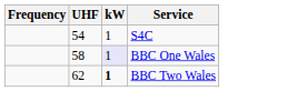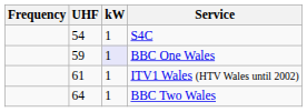BBC One Wales | UHF: 58 -> 59
+ row: 61 | 1 | ITV1 Wales (HTV Wales until 2002)
BBC Two Wales | UHF: 62 -> 64
BBC Two Wales | kW: bold -> normal
